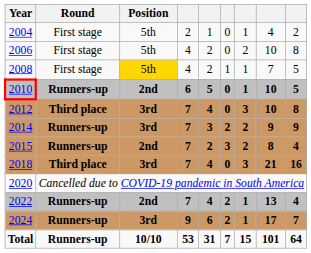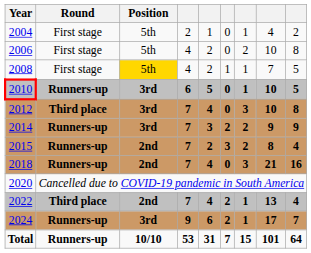2010 | Position: 2nd -> 3rd
2018 | Round: Third place -> Runners-up
2018 | Position: 3rd -> 2nd
2022 | Round: Runners-up -> Third place
